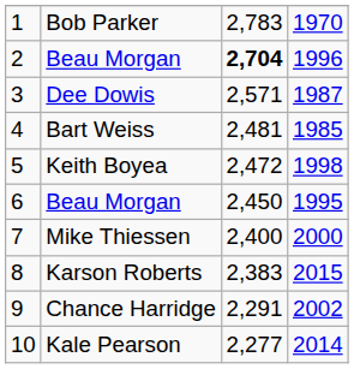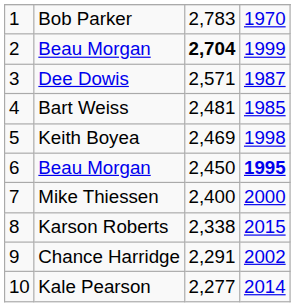2 / Beau Morgan | column 4: 1996 -> 1999
Keith Boyea | column 3: 2,472 -> 2,469
6 / Beau Morgan | column 4: normal -> bold
Karson Roberts | column 3: 2,383 -> 2,338
